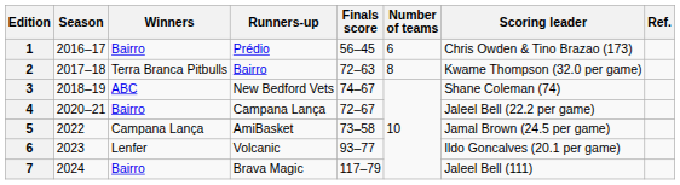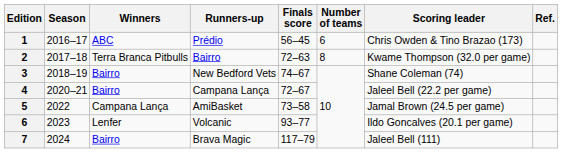1 | Winners: Bairro -> ABC
3 | Winners: ABC -> Bairro
